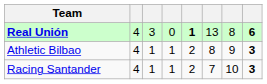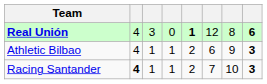Real Unión | column 6: 13 -> 12
Athletic Bilbao | column 6: 8 -> 6
Racing Santander | column 2: normal -> bold
